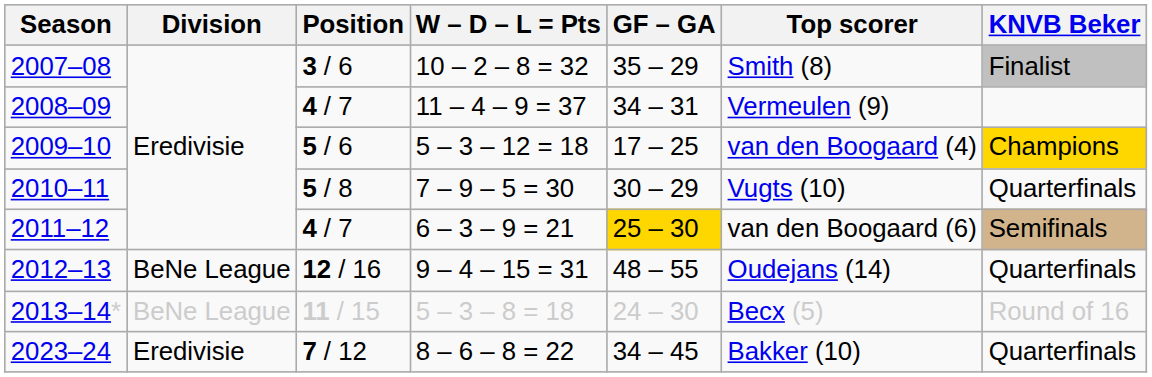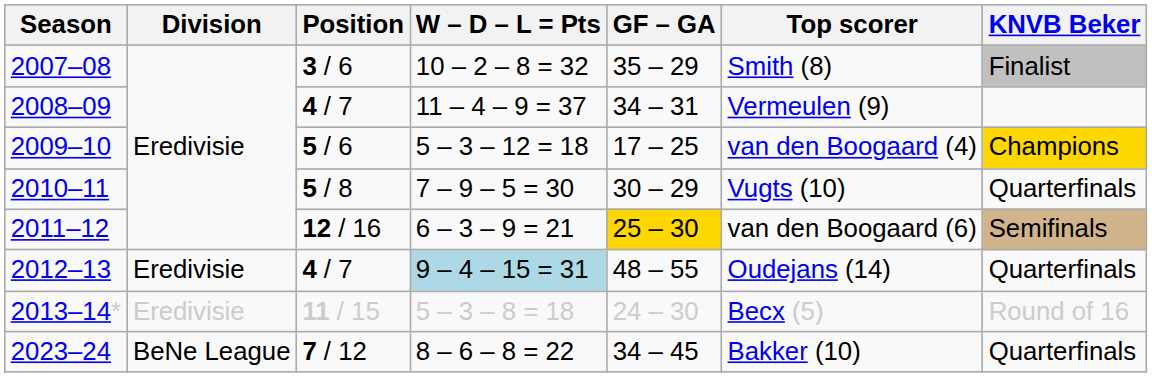2011–12 | Position: 4 / 7 -> 12 / 16
2012–13 | Division: BeNe League -> Eredivisie
2012–13 | Position: 12 / 16 -> 4 / 7
2012–13 | W – D – L = Pts: no background -> lightblue background
2013–14* | Division: BeNe League -> Eredivisie
2023–24 | Division: Eredivisie -> BeNe League
